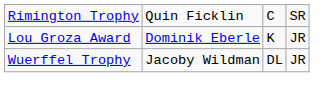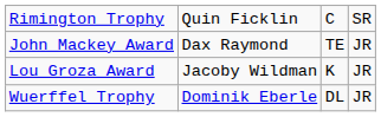+ row: John Mackey Award | Dax Raymond | TE | JR
Lou Groza Award | column 2: Dominik Eberle -> Jacoby Wildman
Wuerffel Trophy | column 2: Jacoby Wildman -> Dominik Eberle
